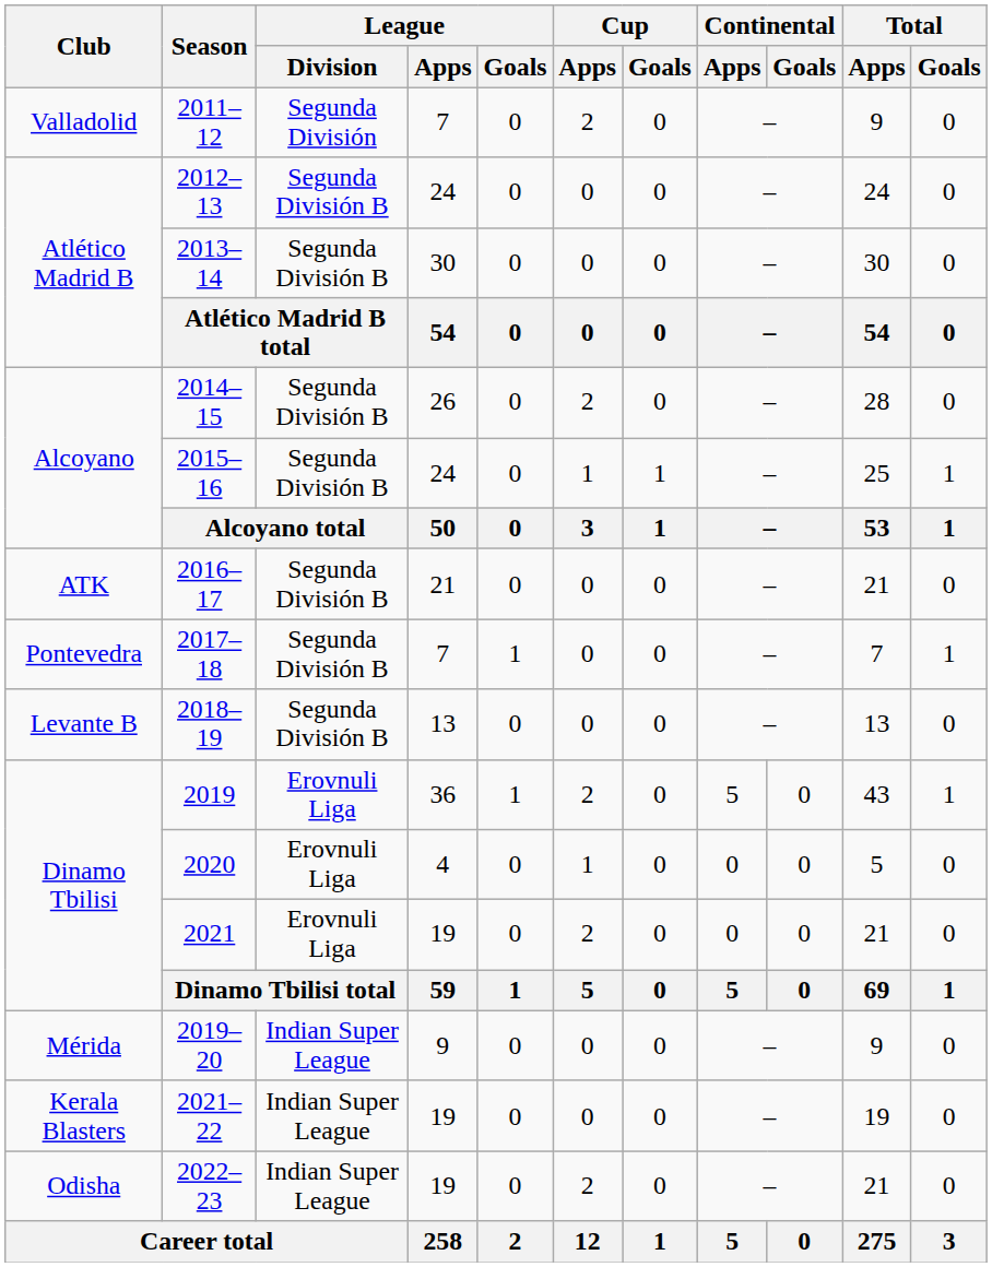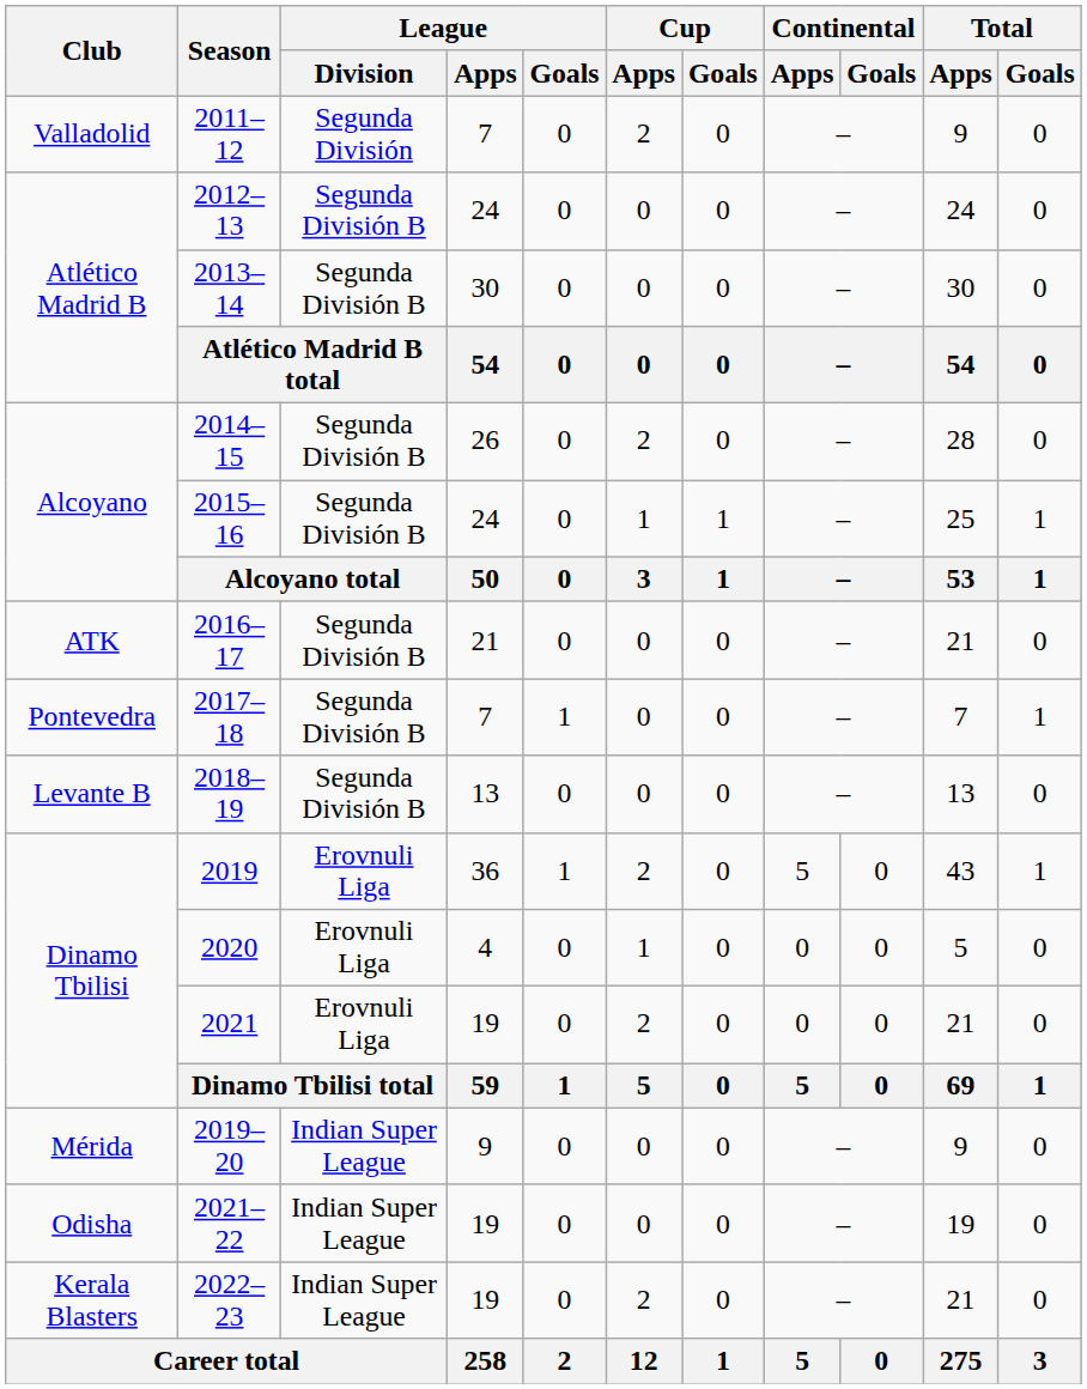2021–22 | Club: Kerala Blasters -> Odisha
2022–23 | Club: Odisha -> Kerala Blasters
